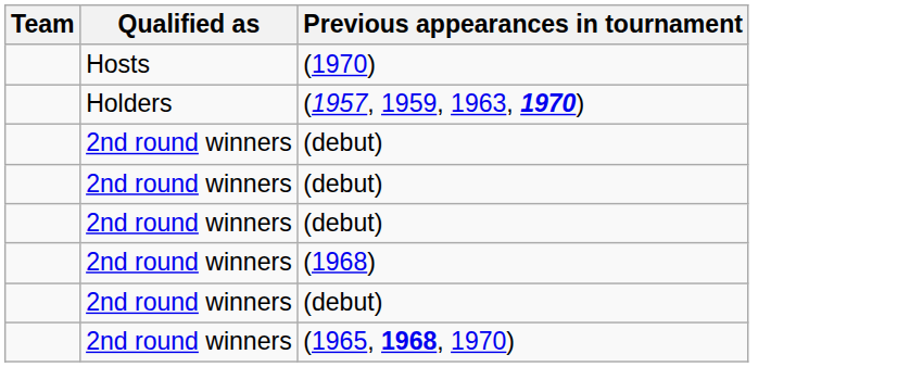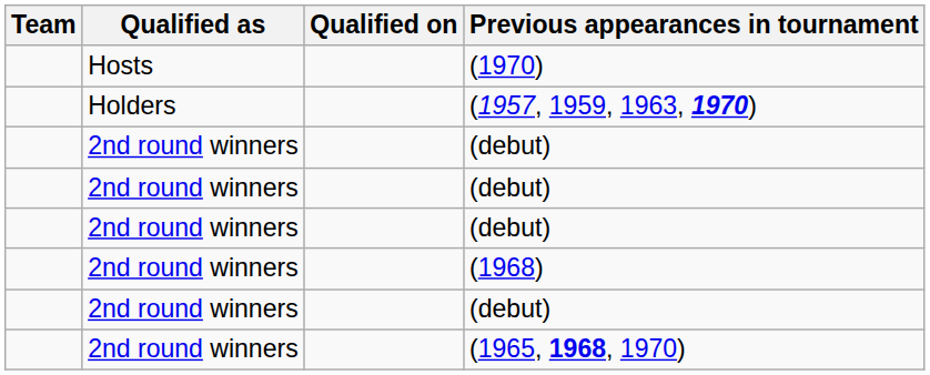+ column: Qualified on
